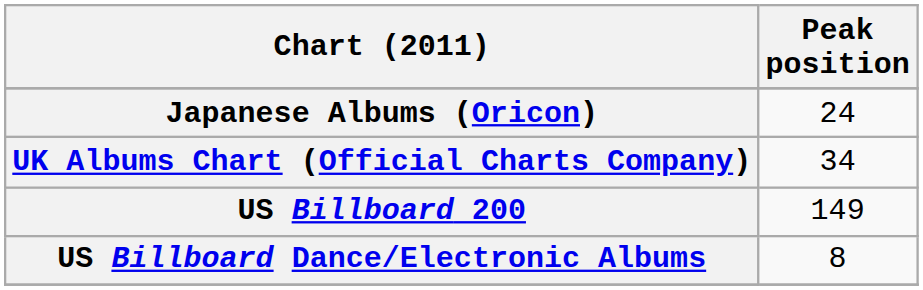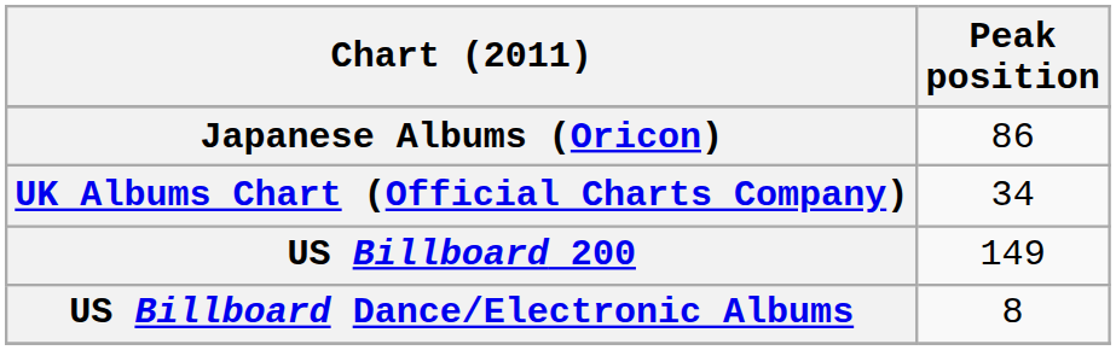Japanese Albums (Oricon) | Peak position: 24 -> 86
